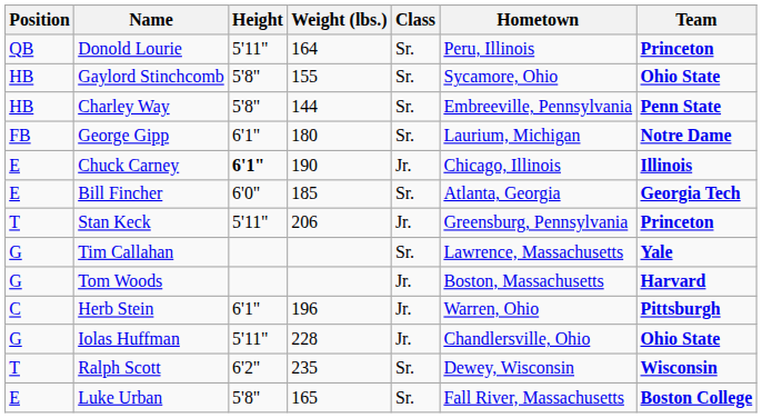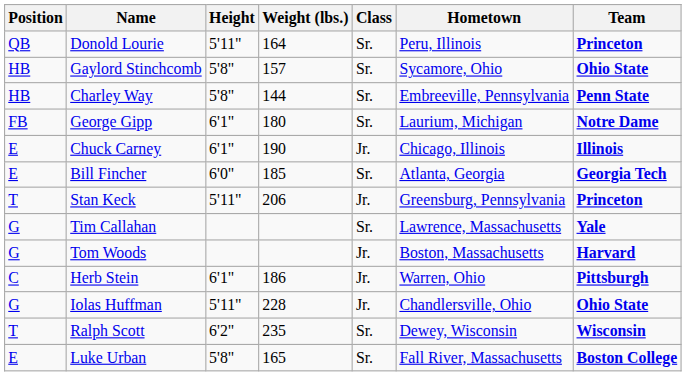Gaylord Stinchcomb | Weight (lbs.): 155 -> 157
Chuck Carney | Height: bold -> normal
Herb Stein | Weight (lbs.): 196 -> 186
